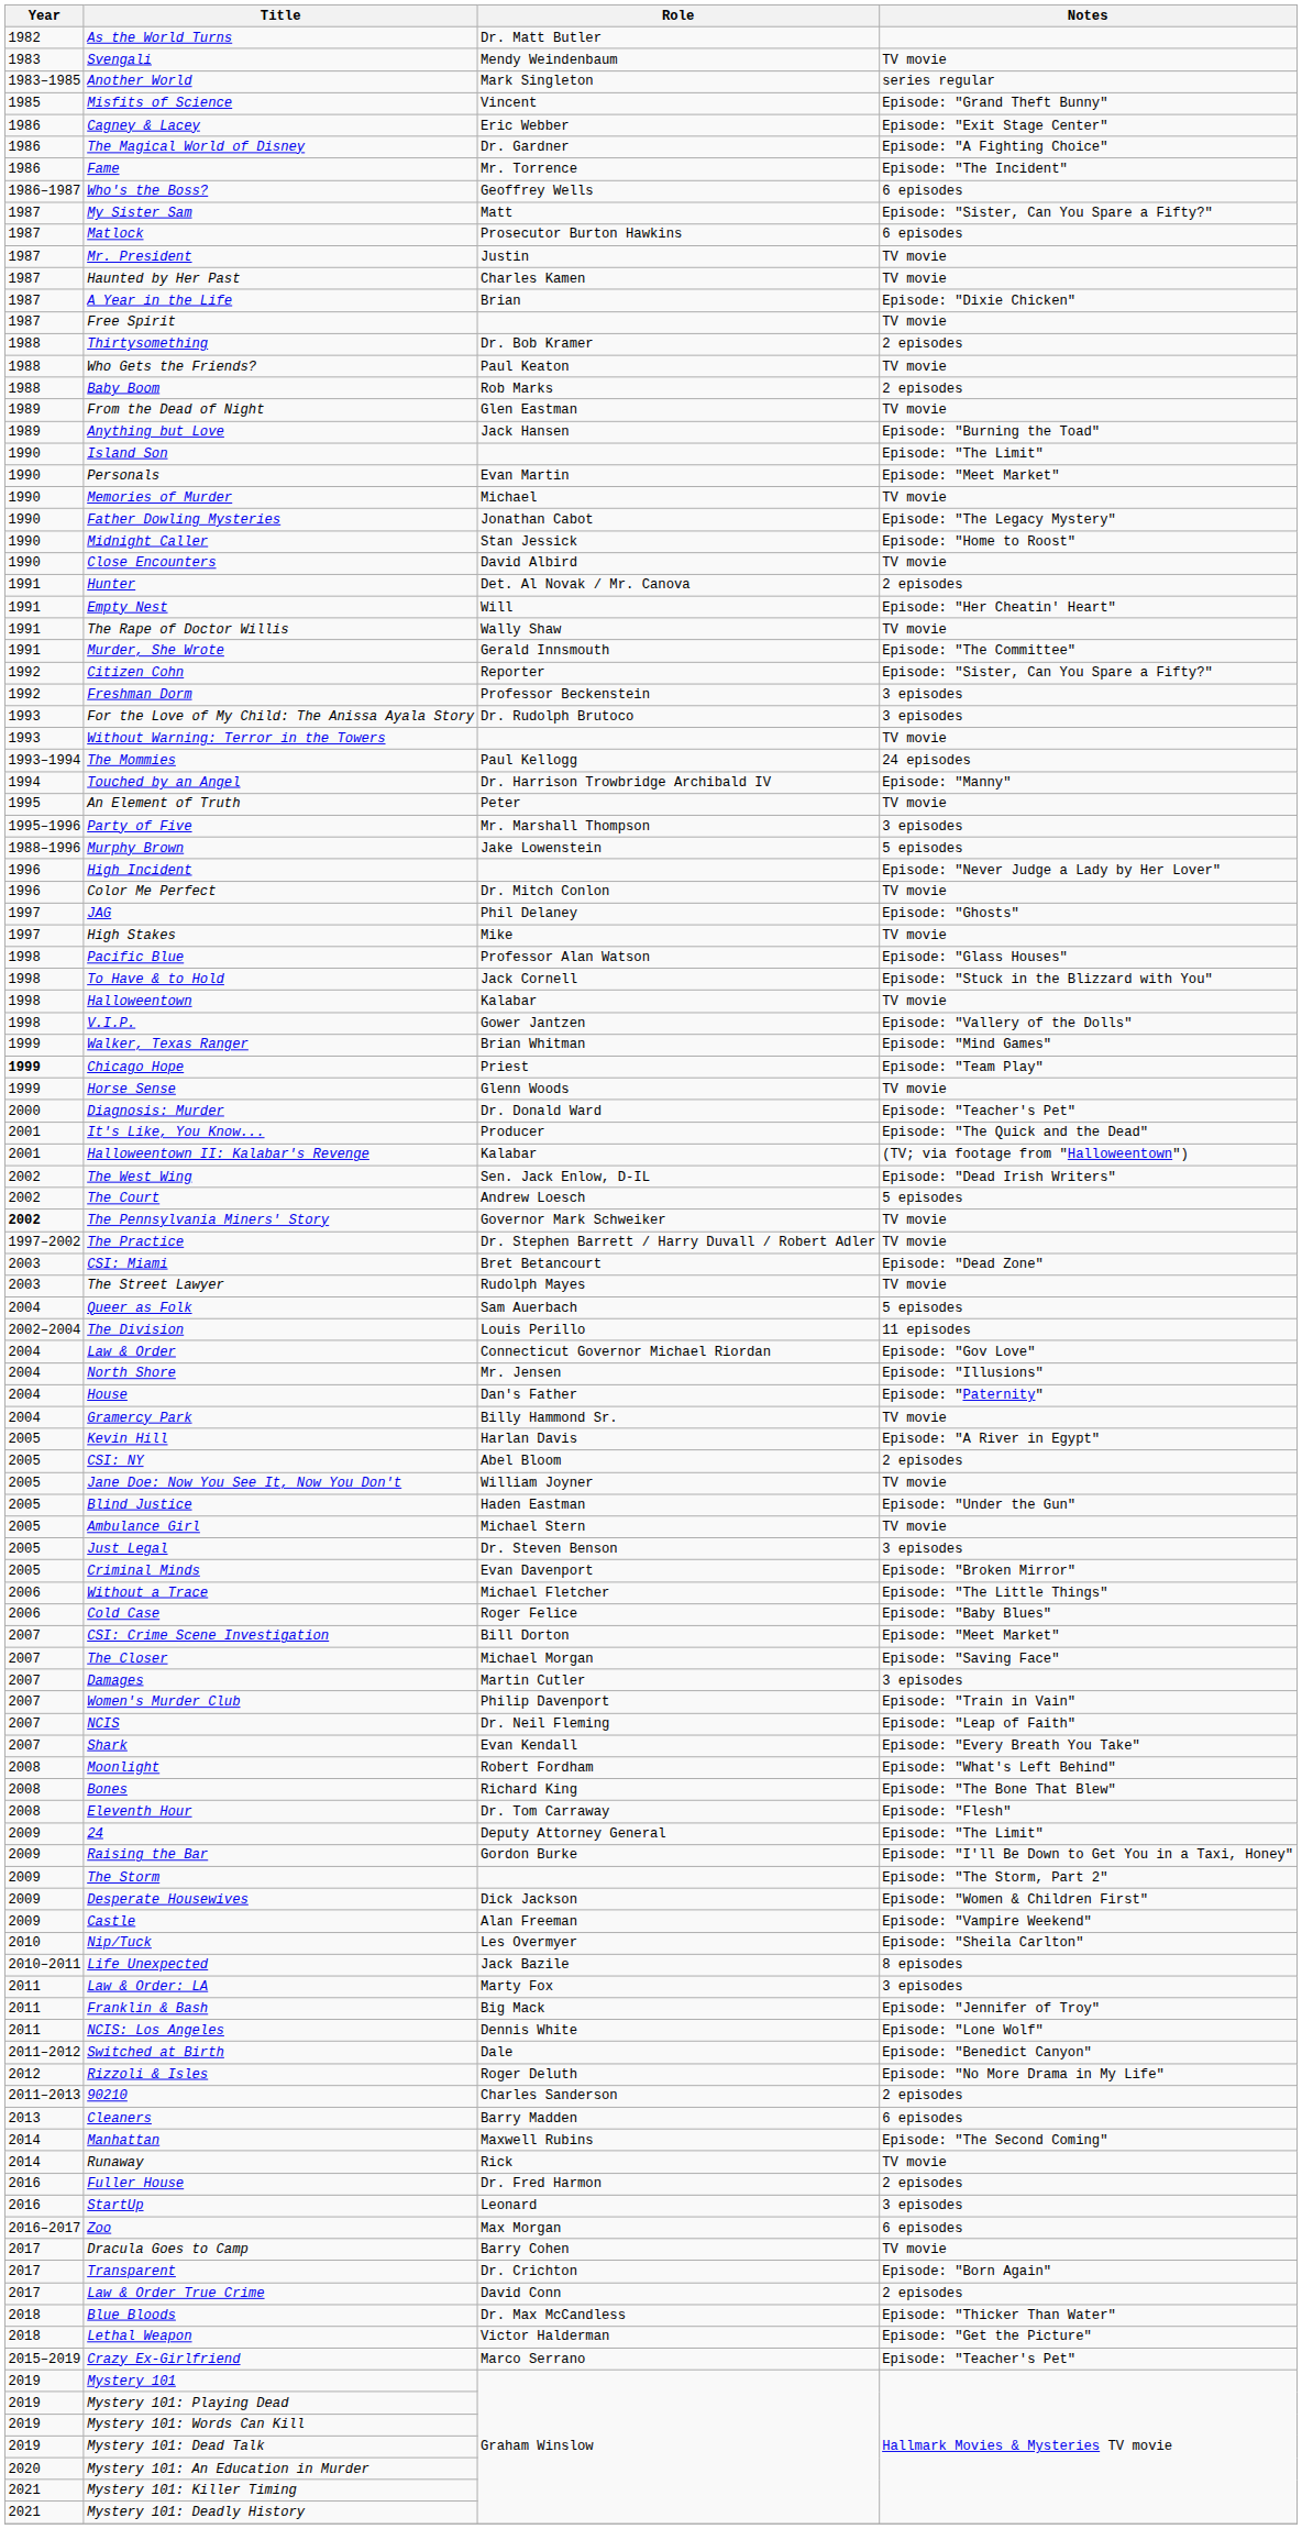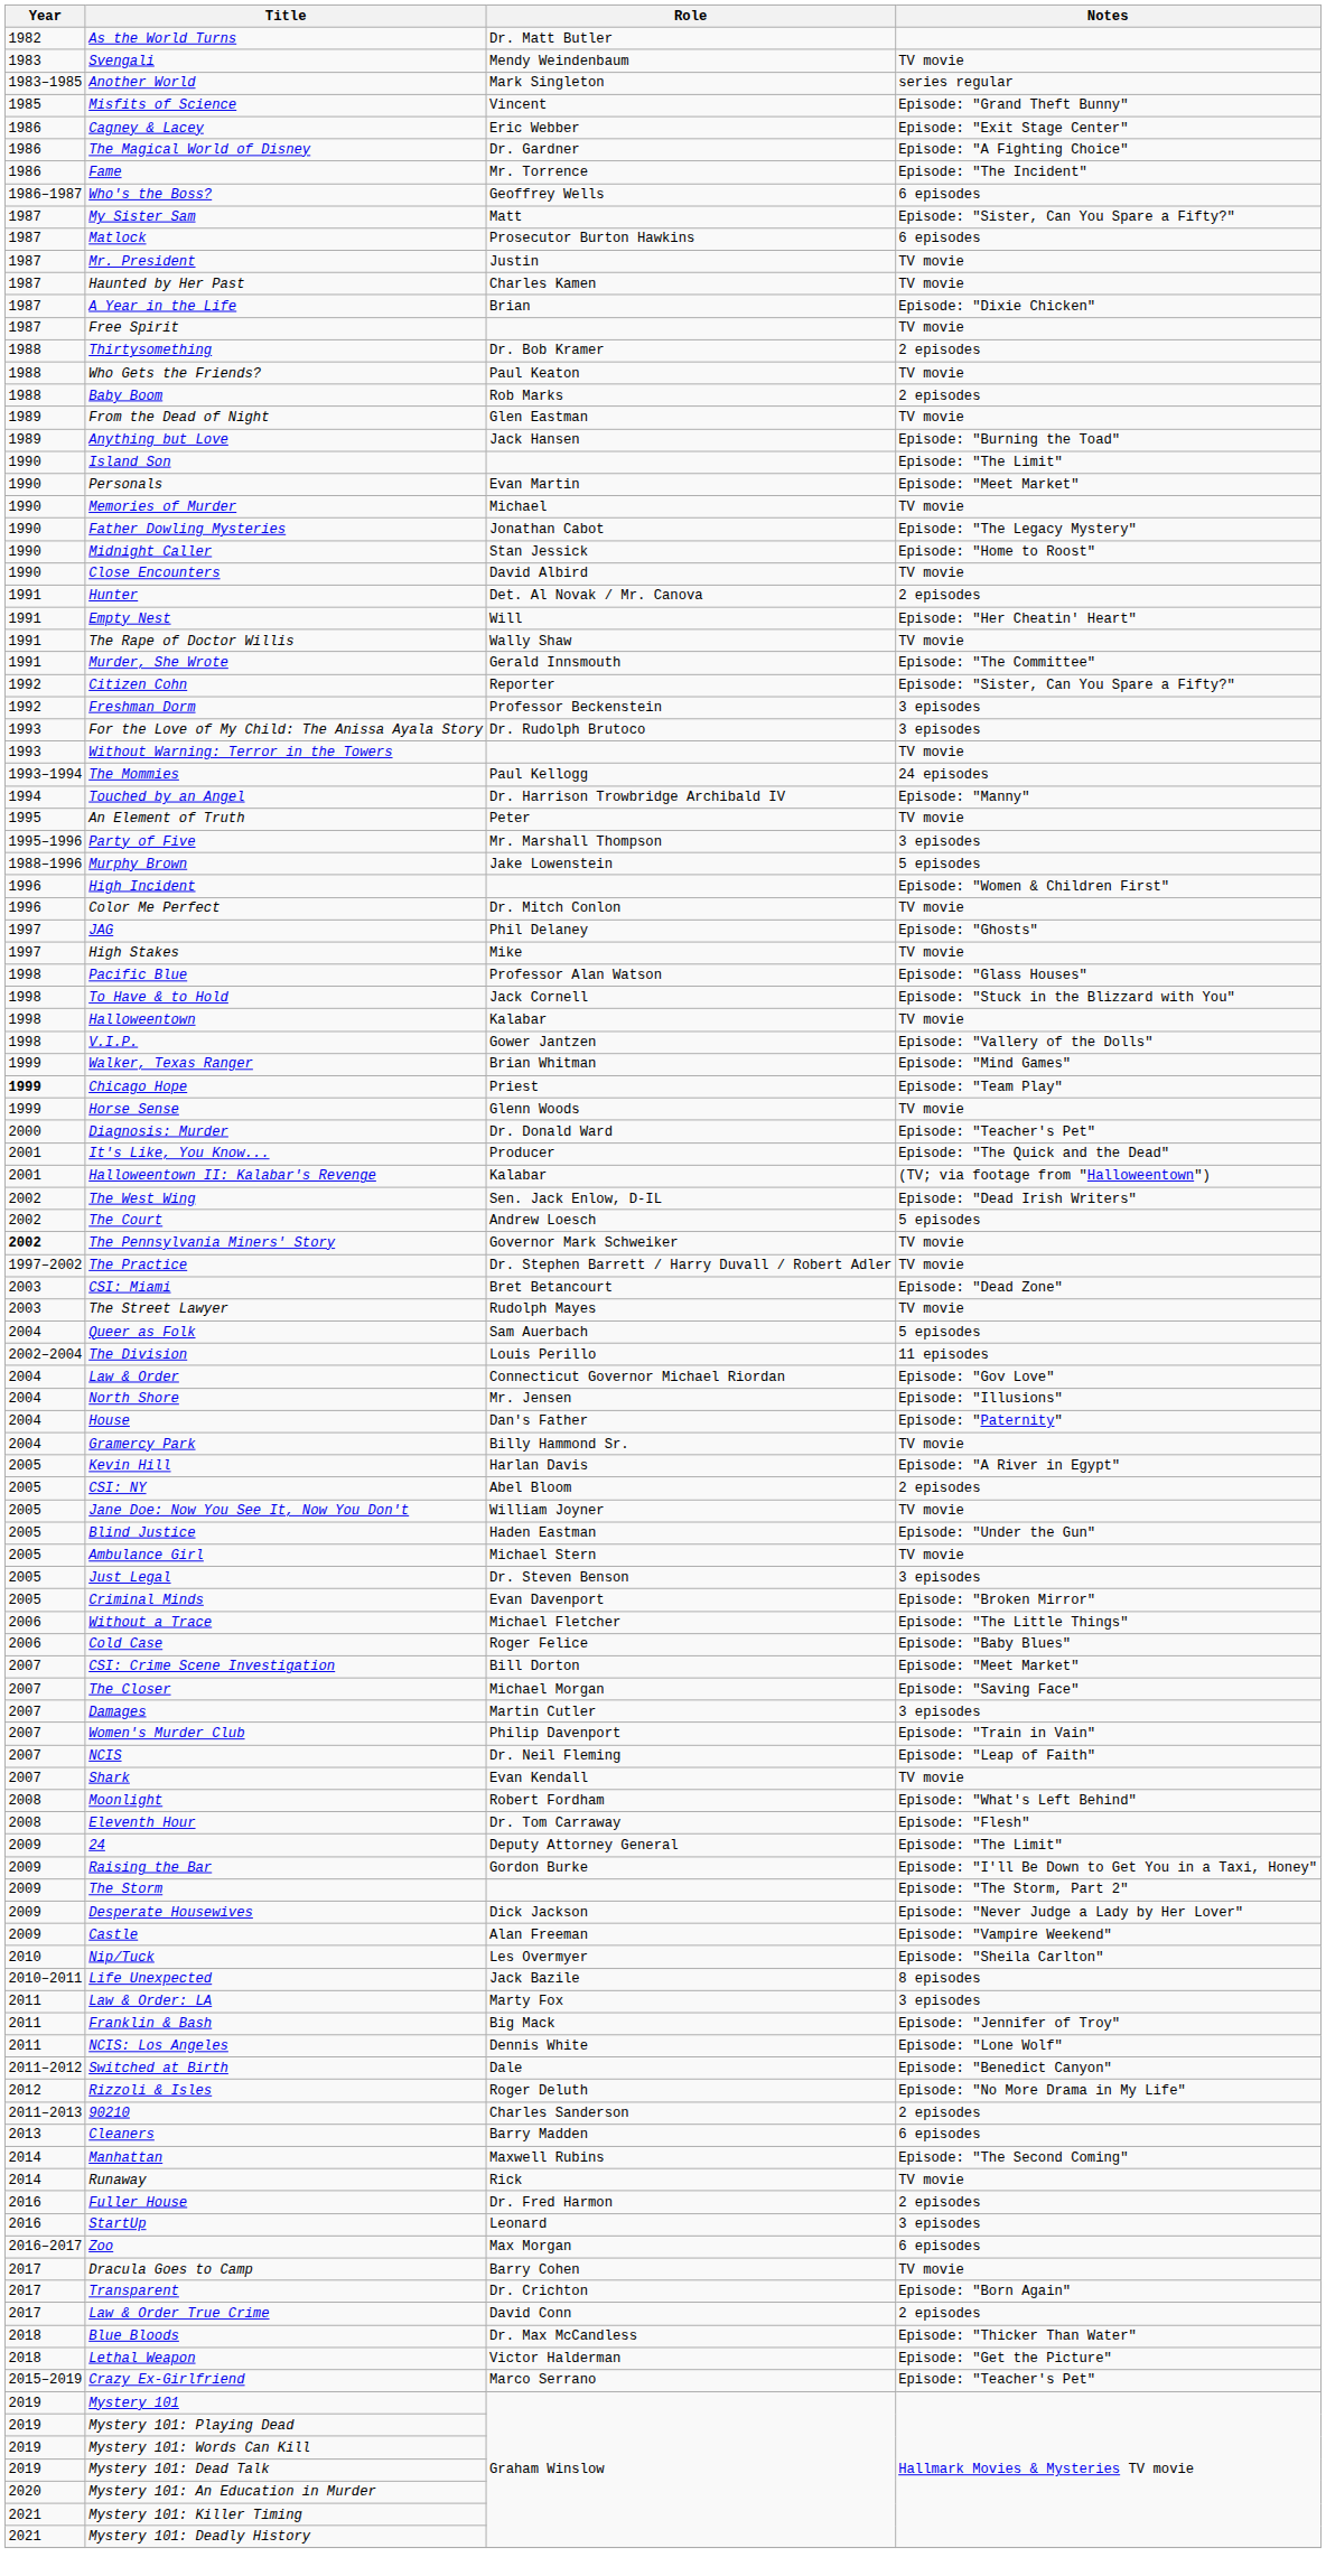High Incident | Notes: Episode: "Never Judge a Lady by Her Lover" -> Episode: "Women & Children First"
Shark | Notes: Episode: "Every Breath You Take" -> TV movie
- row: 2008 | Bones | Richard King | Episode: "The Bone That Blew"
Desperate Housewives | Notes: Episode: "Women & Children First" -> Episode: "Never Judge a Lady by Her Lover"
